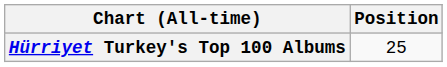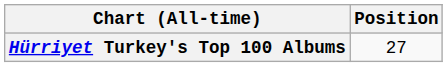Hürriyet Turkey's Top 100 Albums | Position: 25 -> 27
